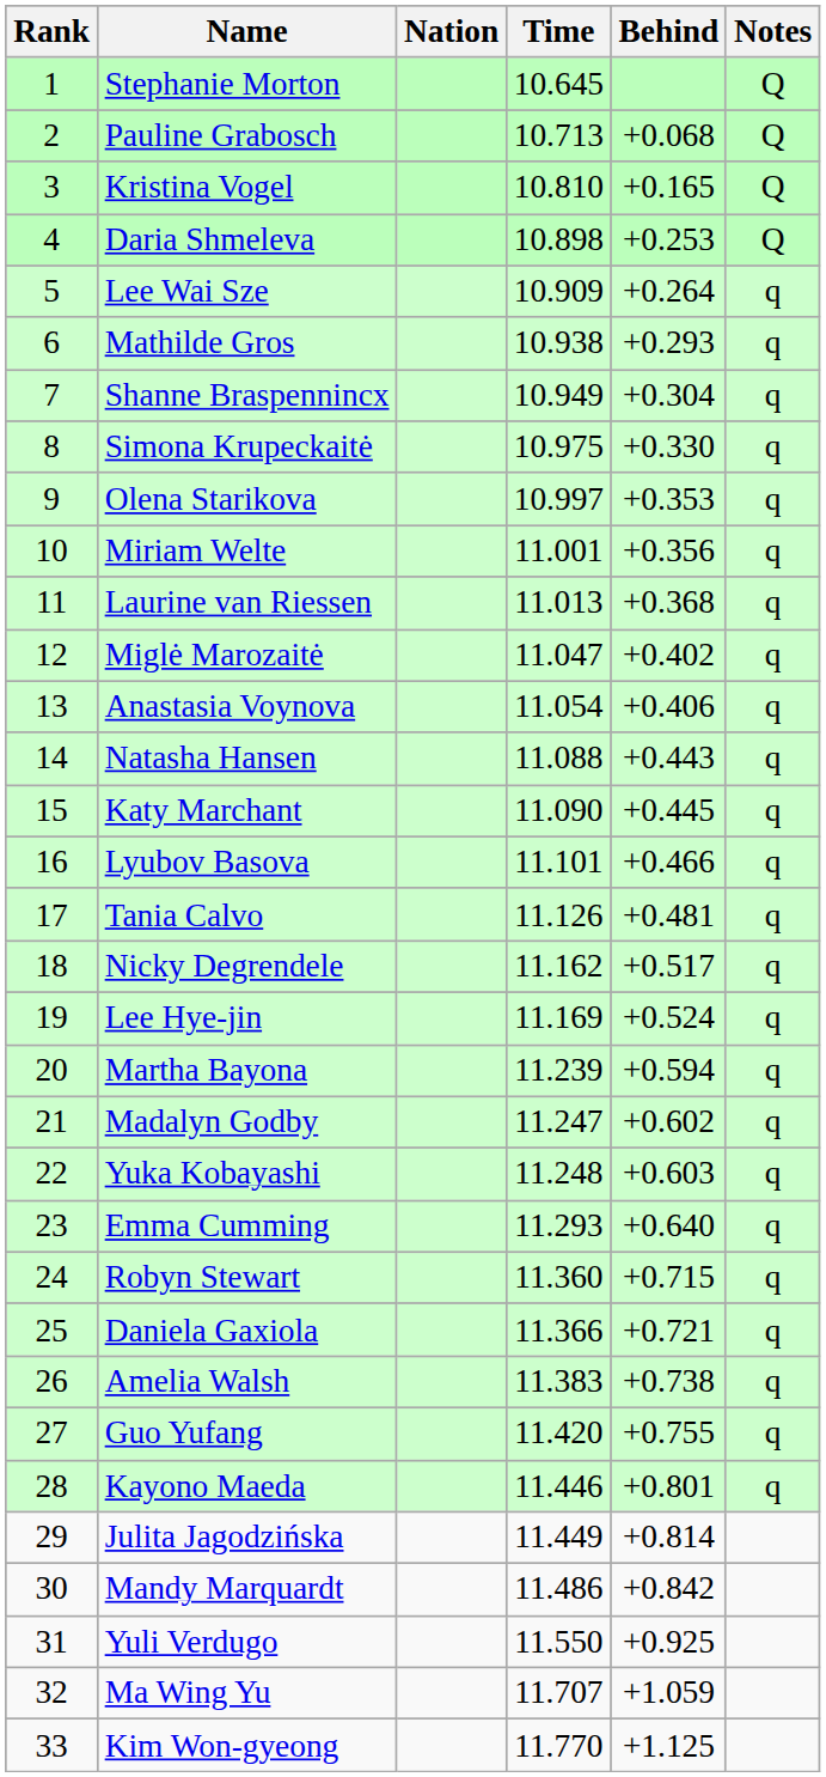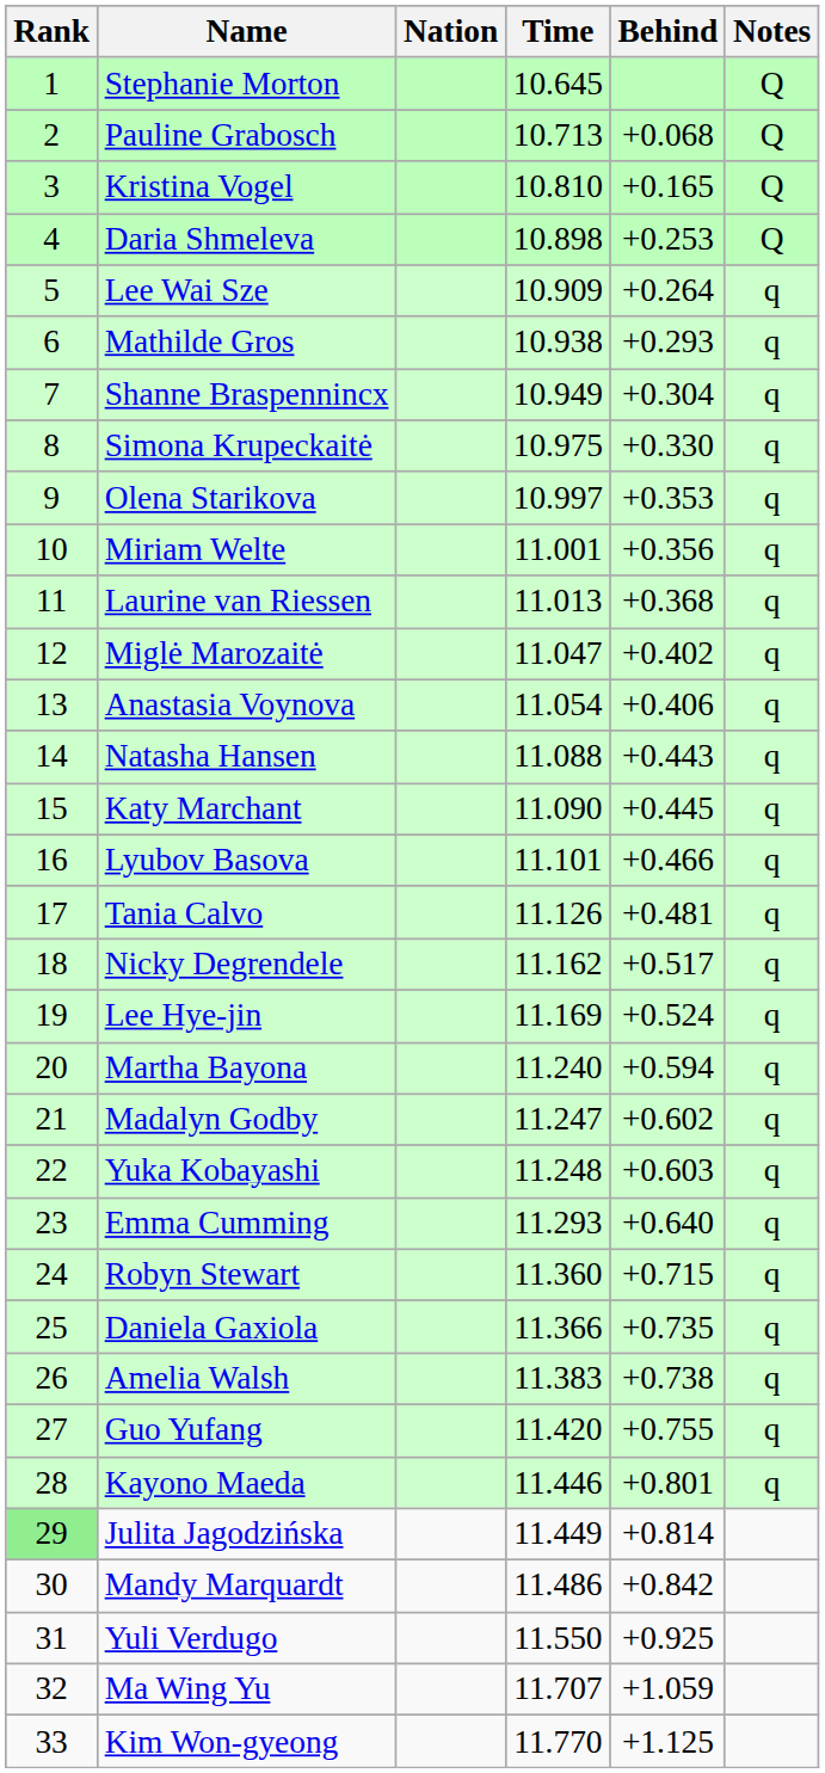Martha Bayona | Time: 11.239 -> 11.240
Daniela Gaxiola | Behind: +0.721 -> +0.735
Julita Jagodzińska | Rank: no background -> lightgreen background
